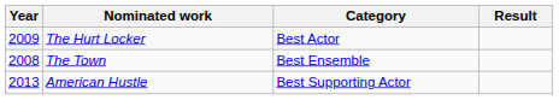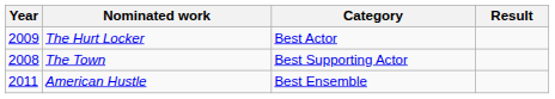The Town | Category: Best Ensemble -> Best Supporting Actor
American Hustle | Year: 2013 -> 2011
American Hustle | Category: Best Supporting Actor -> Best Ensemble
